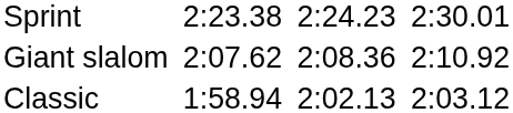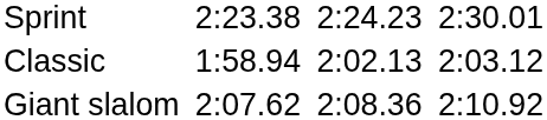rows swapped: Classic <-> Giant slalom
